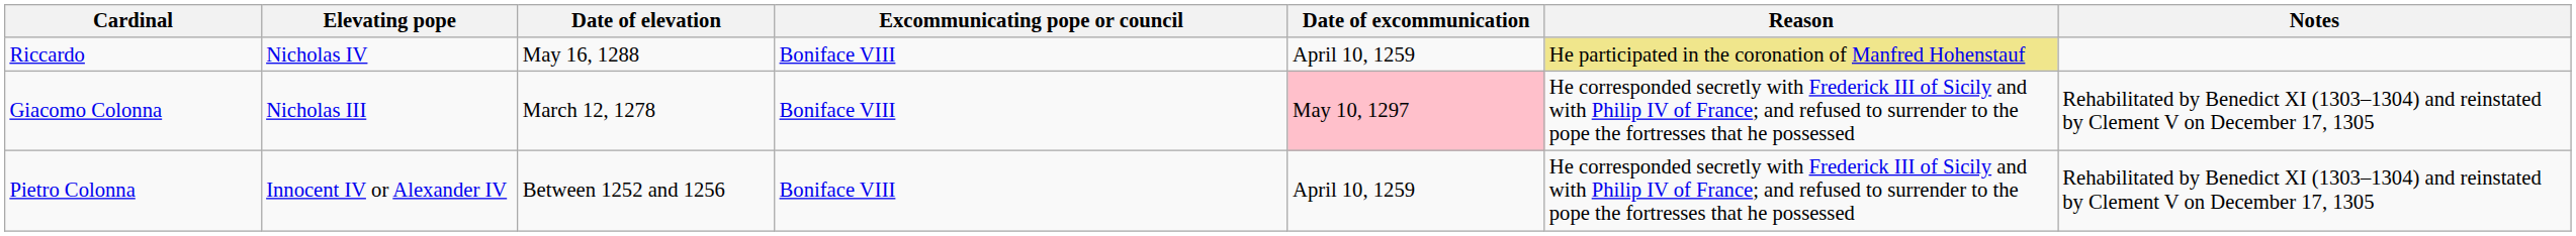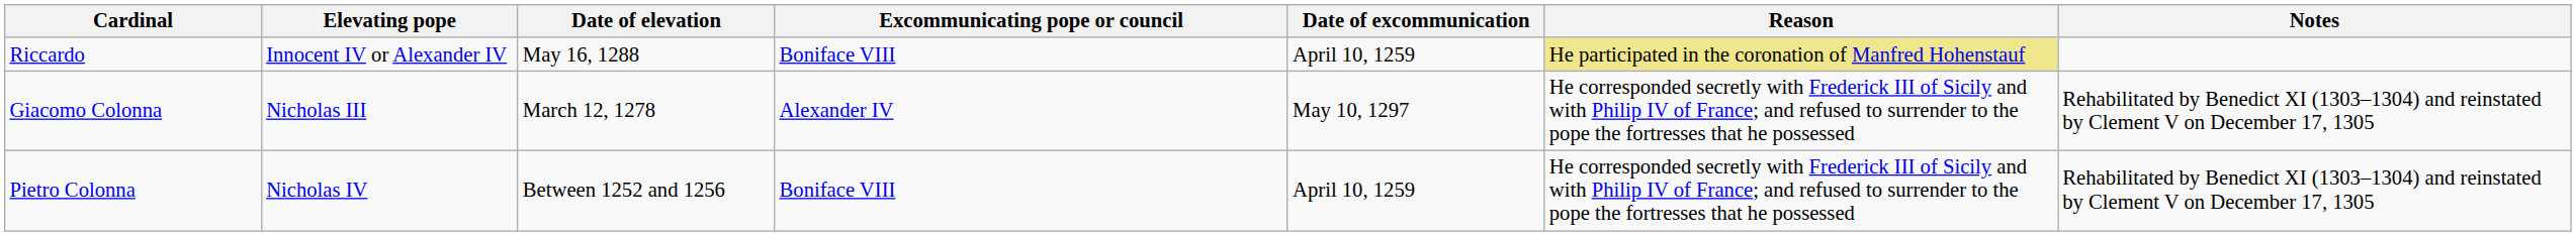Riccardo | Elevating pope: Nicholas IV -> Innocent IV or Alexander IV
Giacomo Colonna | Excommunicating pope or council: Boniface VIII -> Alexander IV
Giacomo Colonna | Date of excommunication: pink background -> no background
Pietro Colonna | Elevating pope: Innocent IV or Alexander IV -> Nicholas IV
